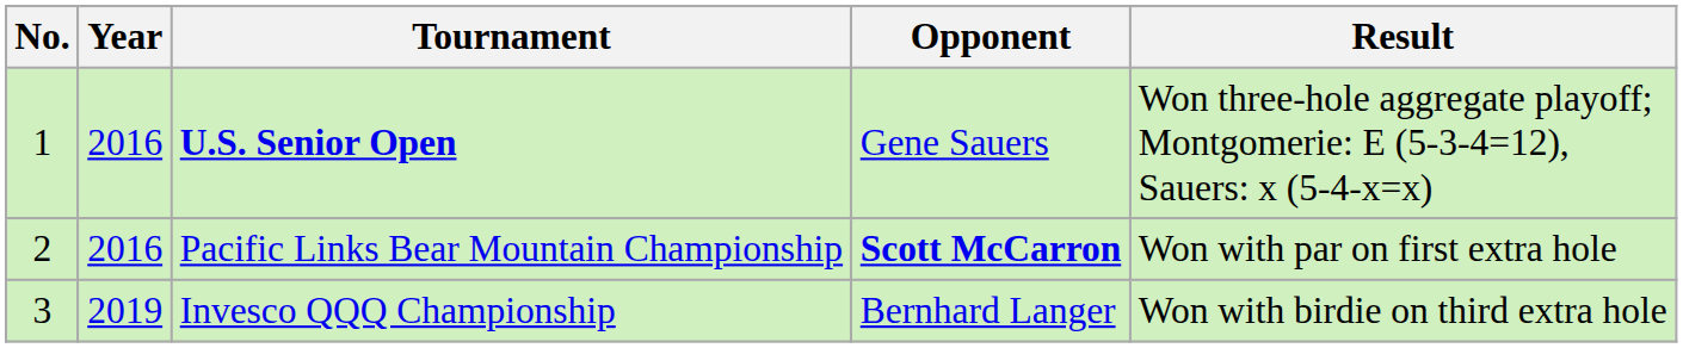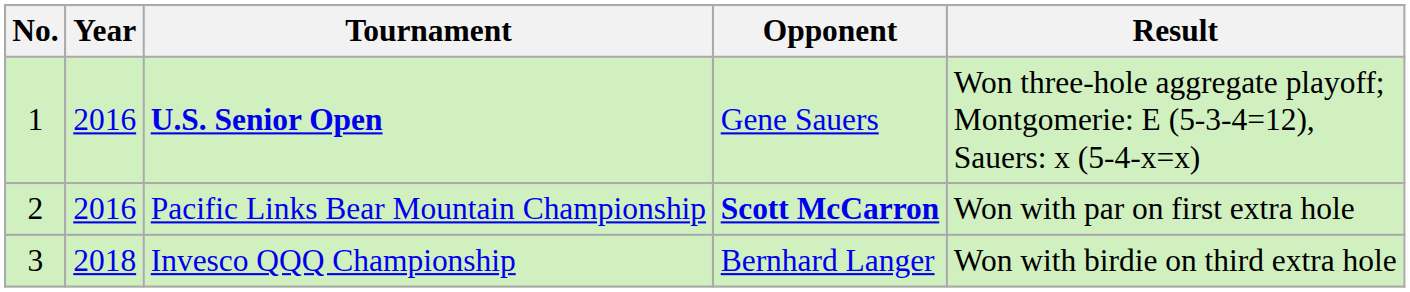Invesco QQQ Championship | Year: 2019 -> 2018
